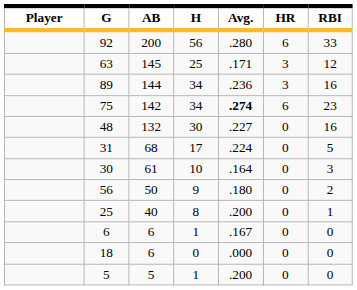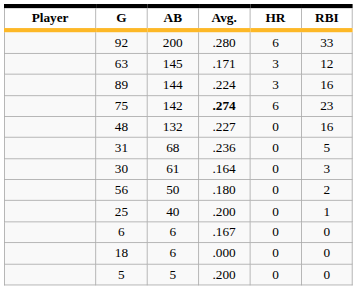- column: H | 56 | 25 | 34 | 34 | 30 | 17 | 10 | 9 | 8 | 1 | 0 | 1
89 | Avg.: .236 -> .224
31 | Avg.: .224 -> .236
